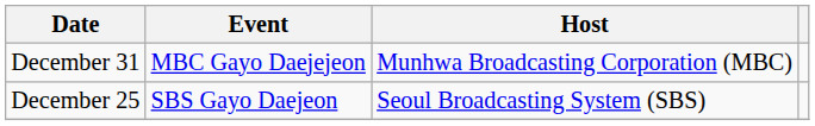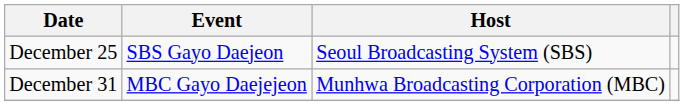rows swapped: December 25 <-> December 31
